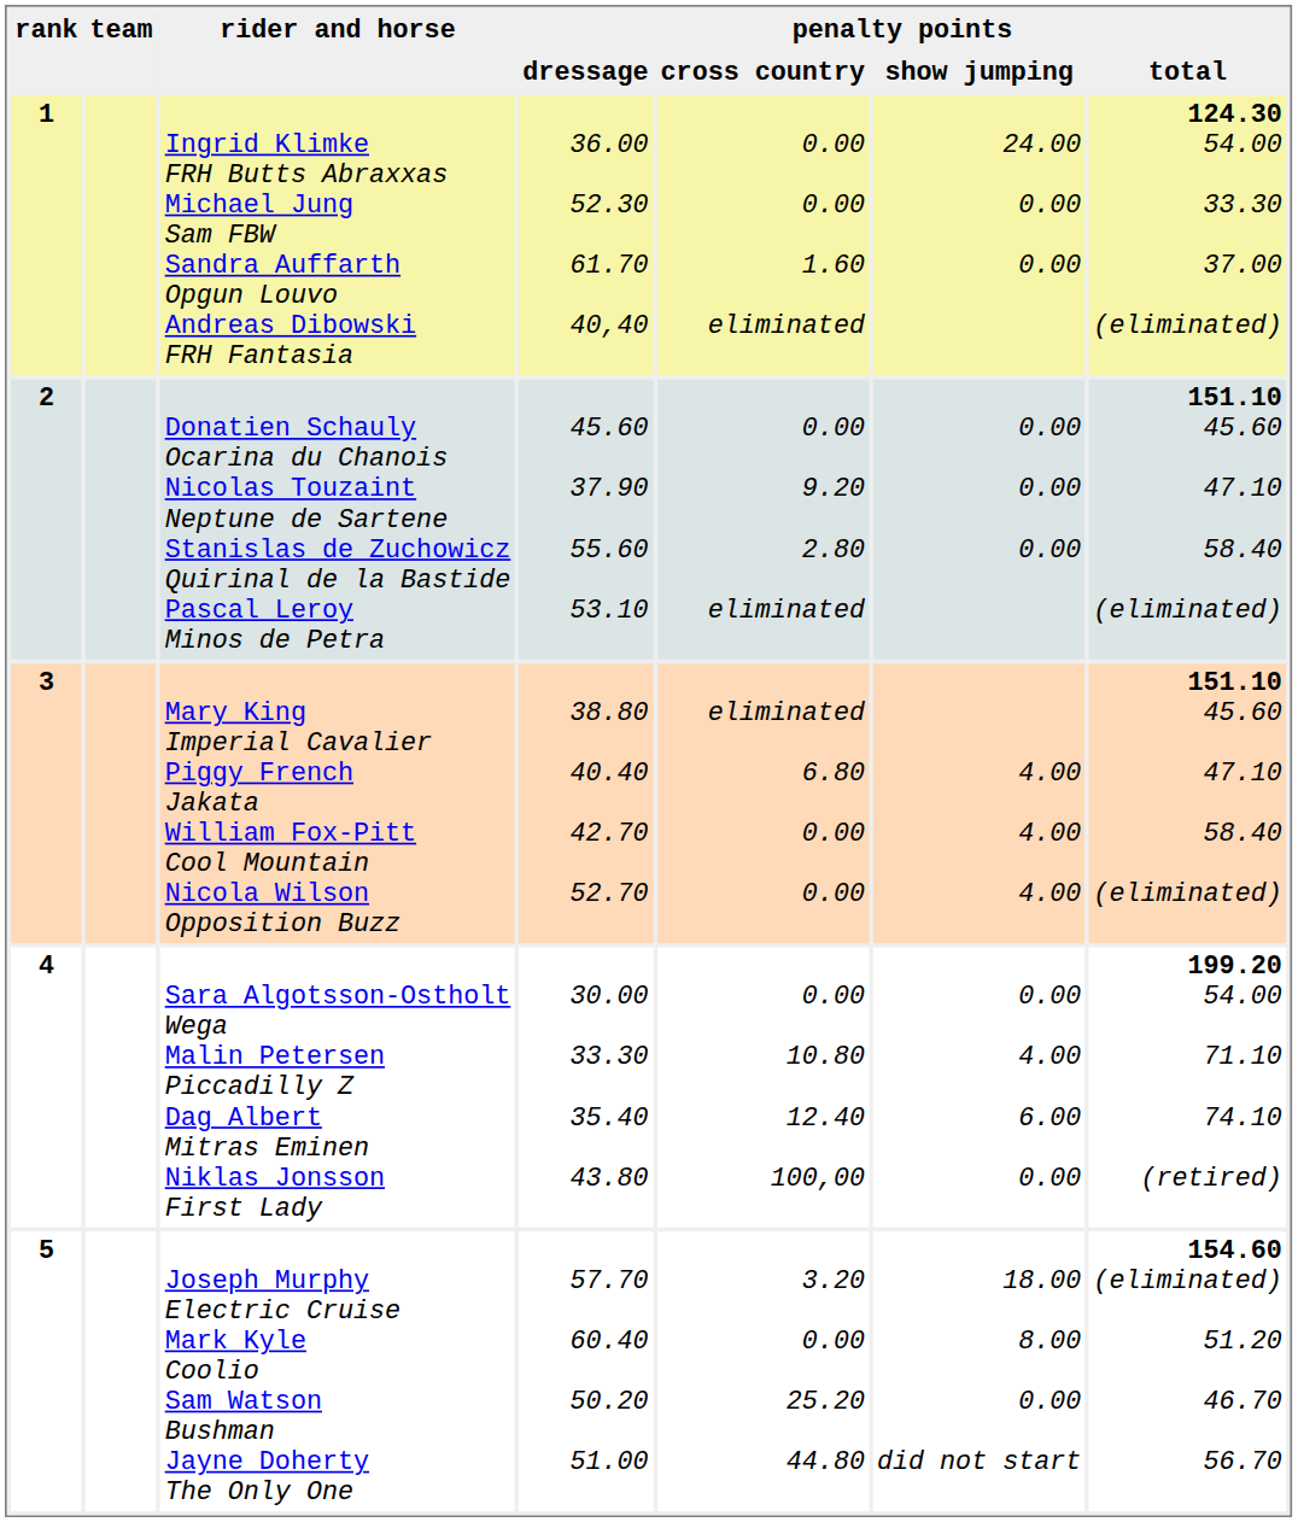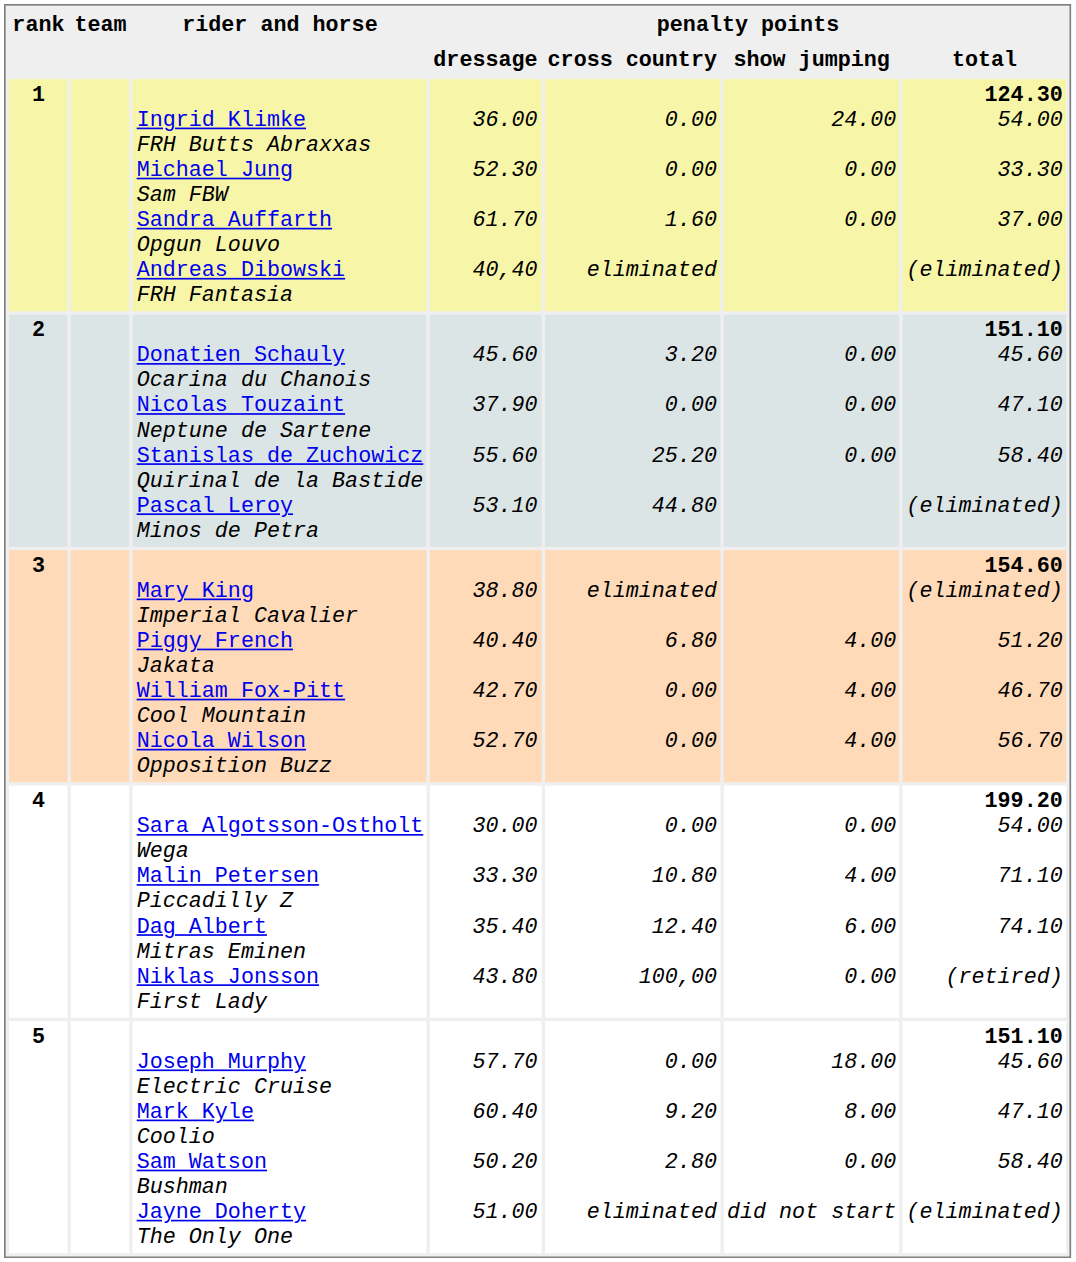2 | penalty points / cross country: 0.00 9.20 2.80 eliminated -> 3.20 0.00 25.20 44.80
3 | penalty points / total: 151.10 45.60 47.10 58.40 (eliminated) -> 154.60 (eliminated) 51.20 46.70 56.70
5 | penalty points / cross country: 3.20 0.00 25.20 44.80 -> 0.00 9.20 2.80 eliminated
5 | penalty points / total: 154.60 (eliminated) 51.20 46.70 56.70 -> 151.10 45.60 47.10 58.40 (eliminated)
